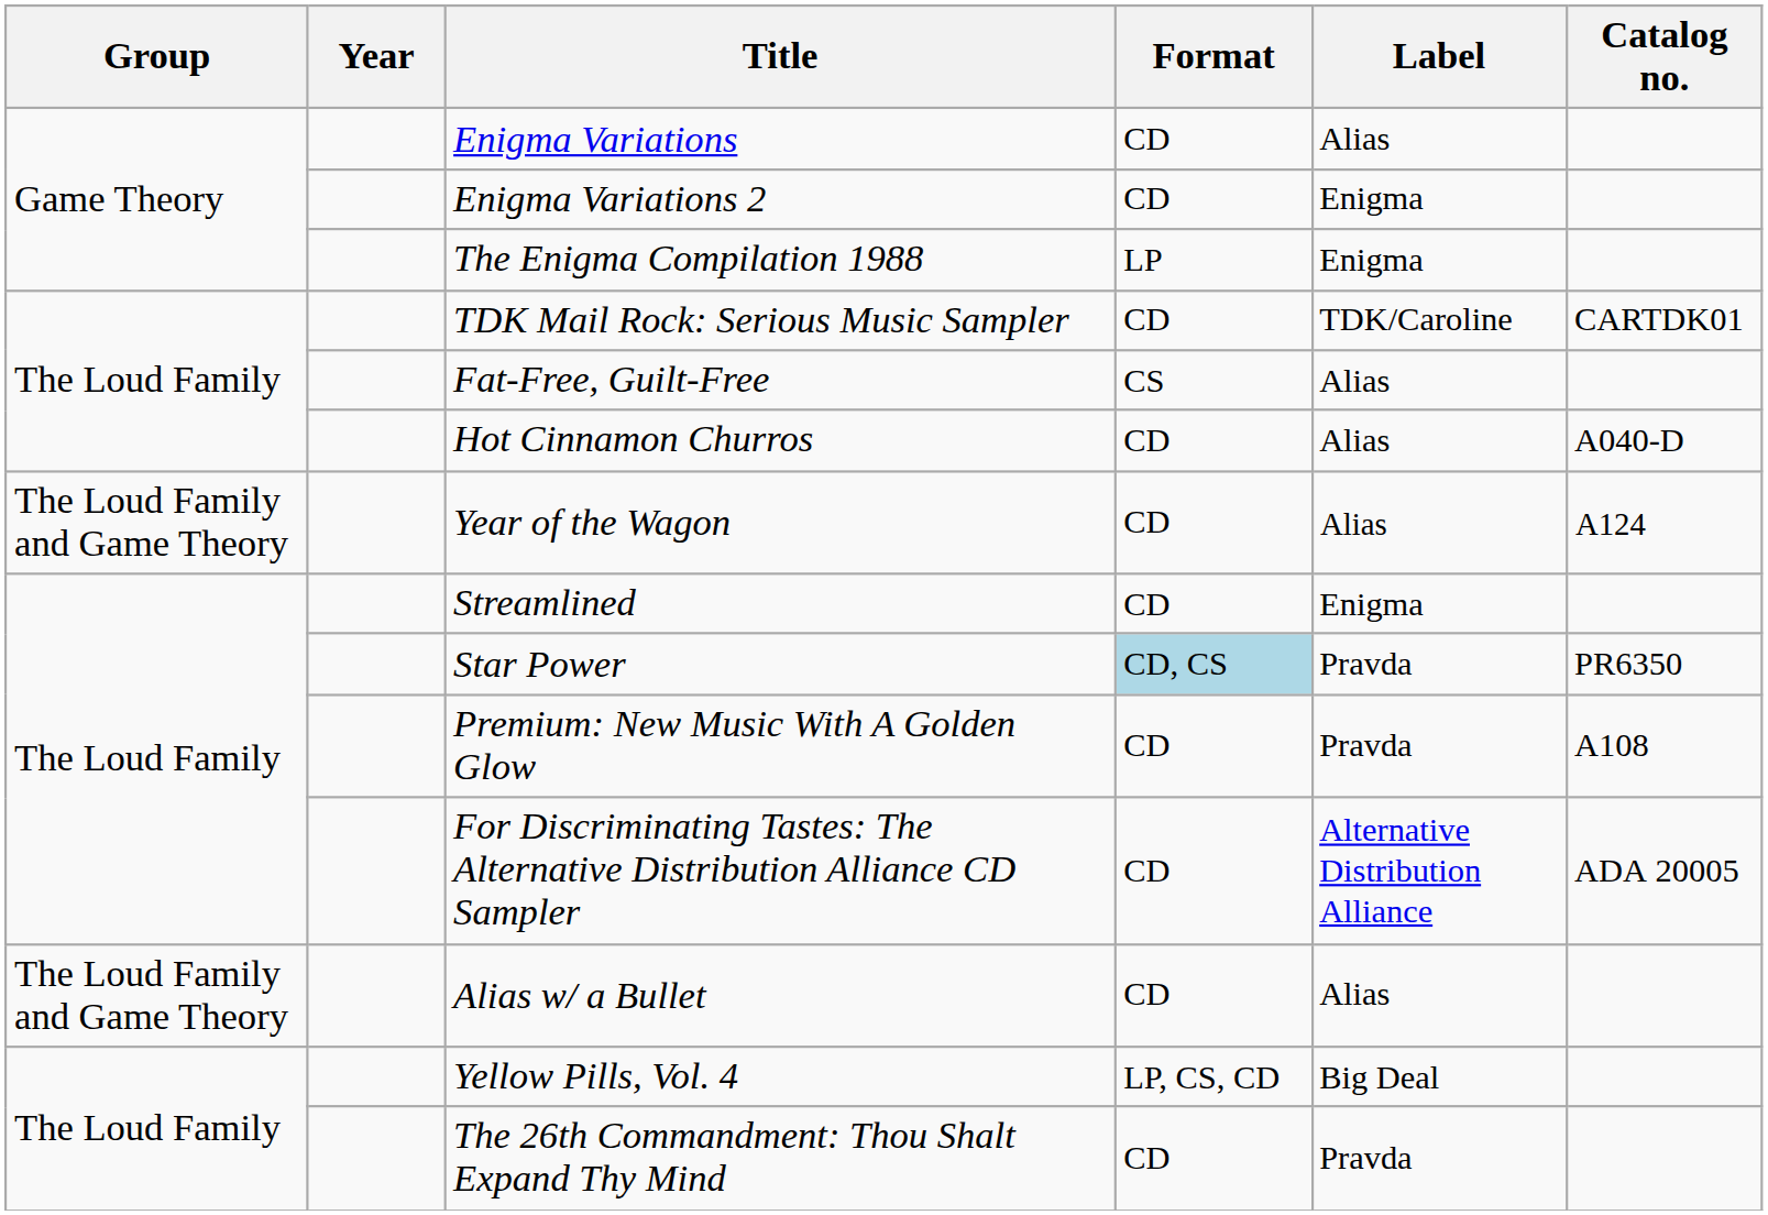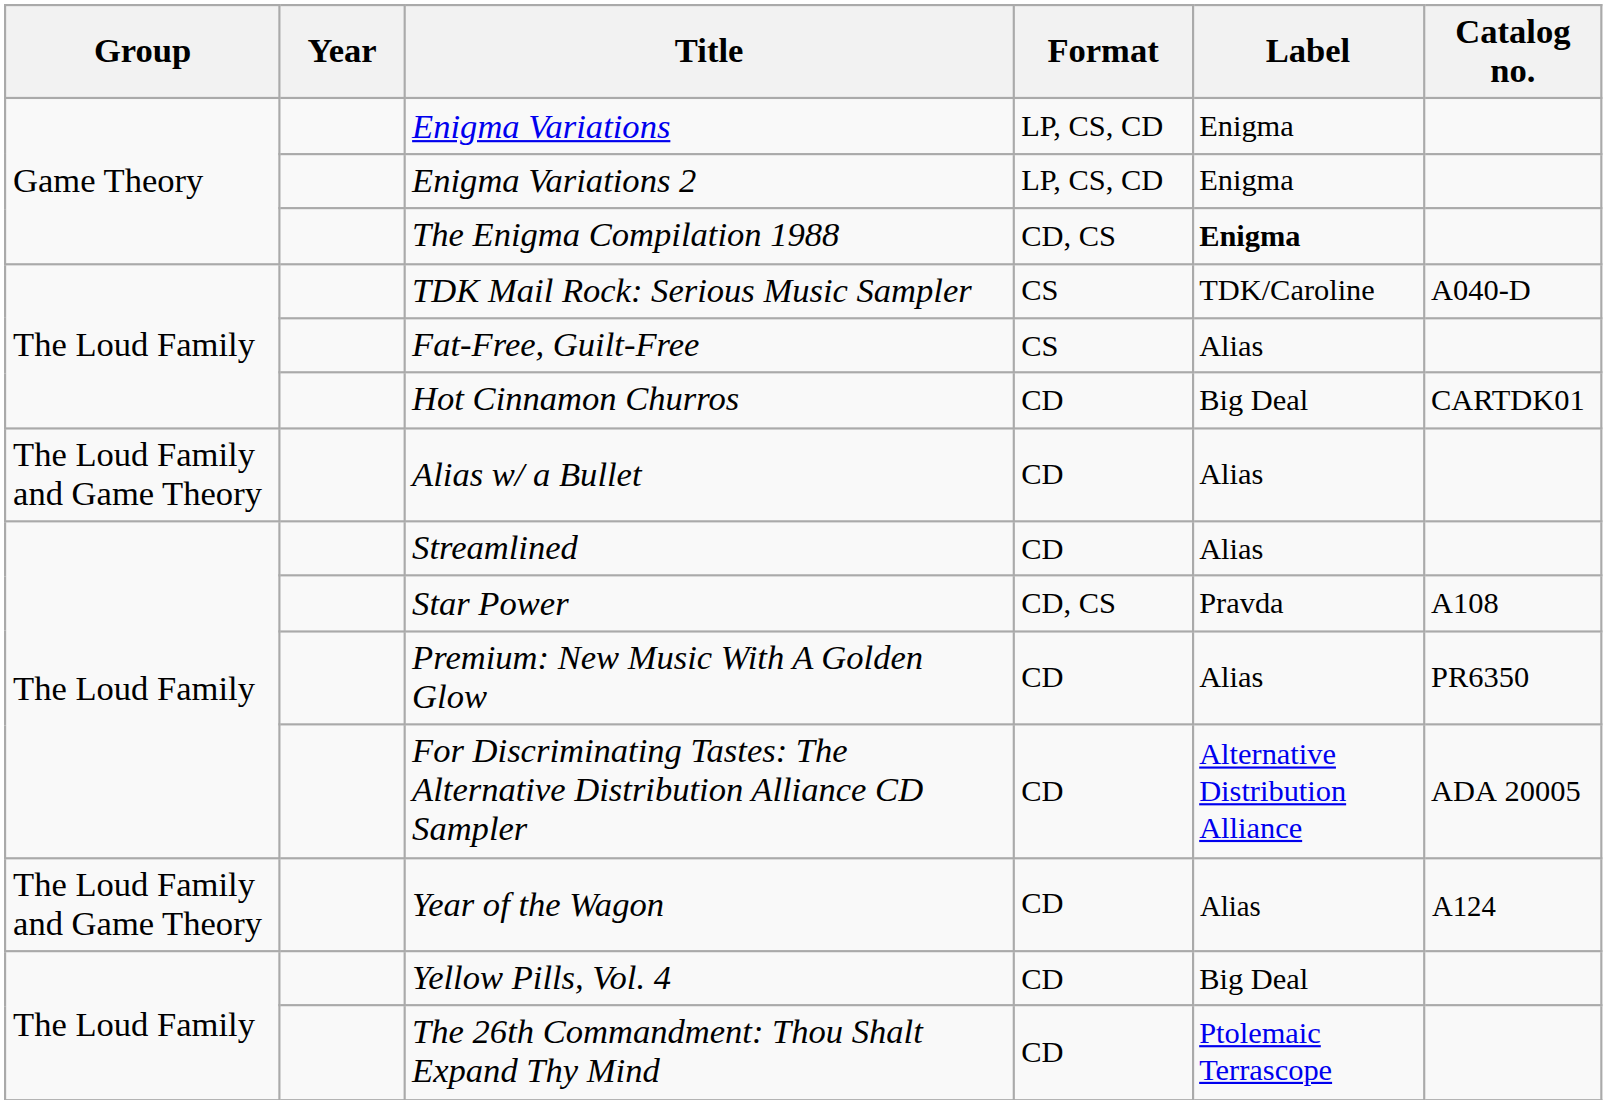Enigma Variations | Format: CD -> LP, CS, CD
Enigma Variations | Label: Alias -> Enigma
Enigma Variations 2 | Format: CD -> LP, CS, CD
The Enigma Compilation 1988 | Format: LP -> CD, CS
The Enigma Compilation 1988 | Label: normal -> bold
TDK Mail Rock: Serious Music Sampler | Format: CD -> CS
TDK Mail Rock: Serious Music Sampler | Catalog no.: CARTDK01 -> A040-D
Hot Cinnamon Churros | Label: Alias -> Big Deal
Hot Cinnamon Churros | Catalog no.: A040-D -> CARTDK01
rows swapped: Alias w/ a Bullet <-> Year of the Wagon
Streamlined | Label: Enigma -> Alias
Star Power | Format: lightblue background -> no background
Star Power | Catalog no.: PR6350 -> A108
Premium: New Music With A Golden Glow | Label: Pravda -> Alias
Premium: New Music With A Golden Glow | Catalog no.: A108 -> PR6350
Yellow Pills, Vol. 4 | Format: LP, CS, CD -> CD
The 26th Commandment: Thou Shalt Expand Thy Mind | Label: Pravda -> Ptolemaic Terrascope
